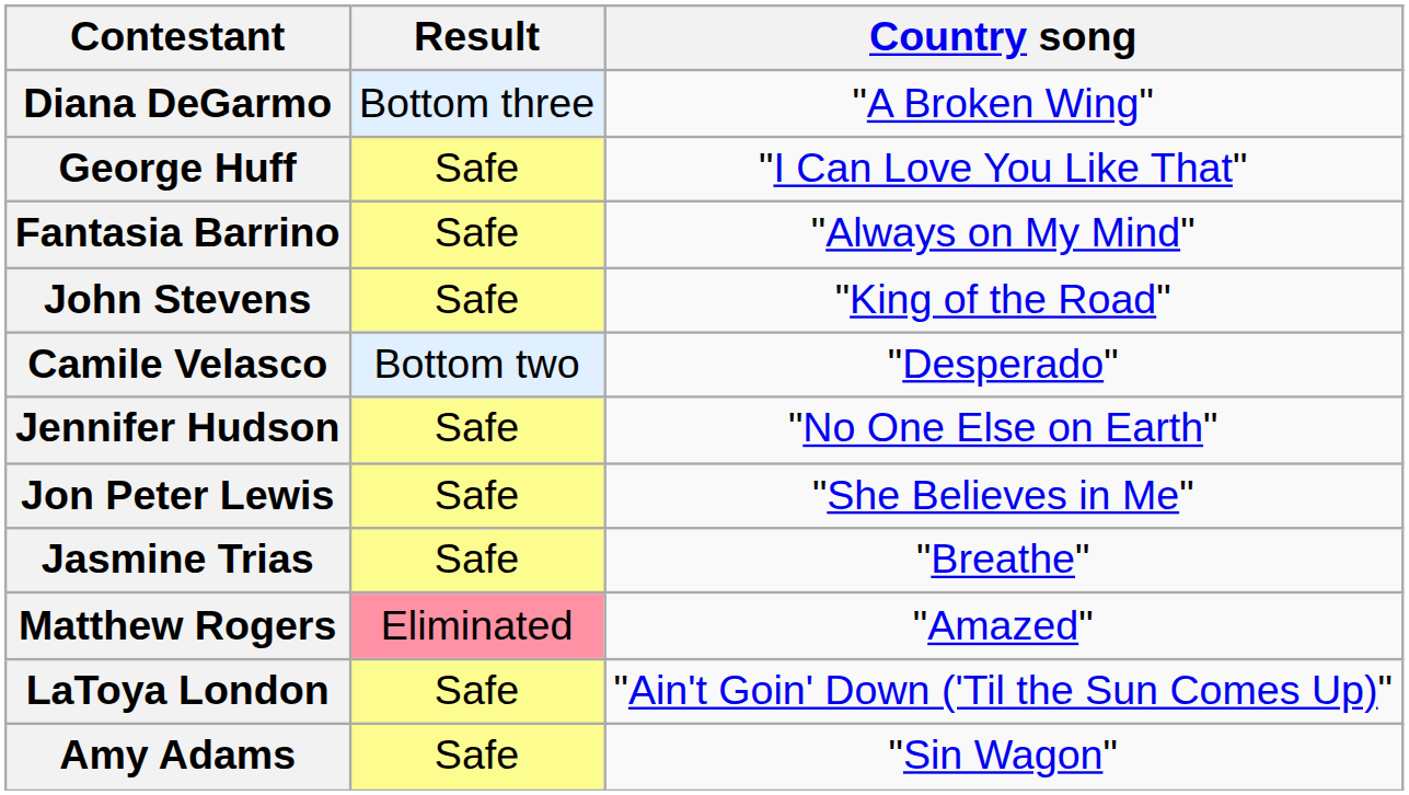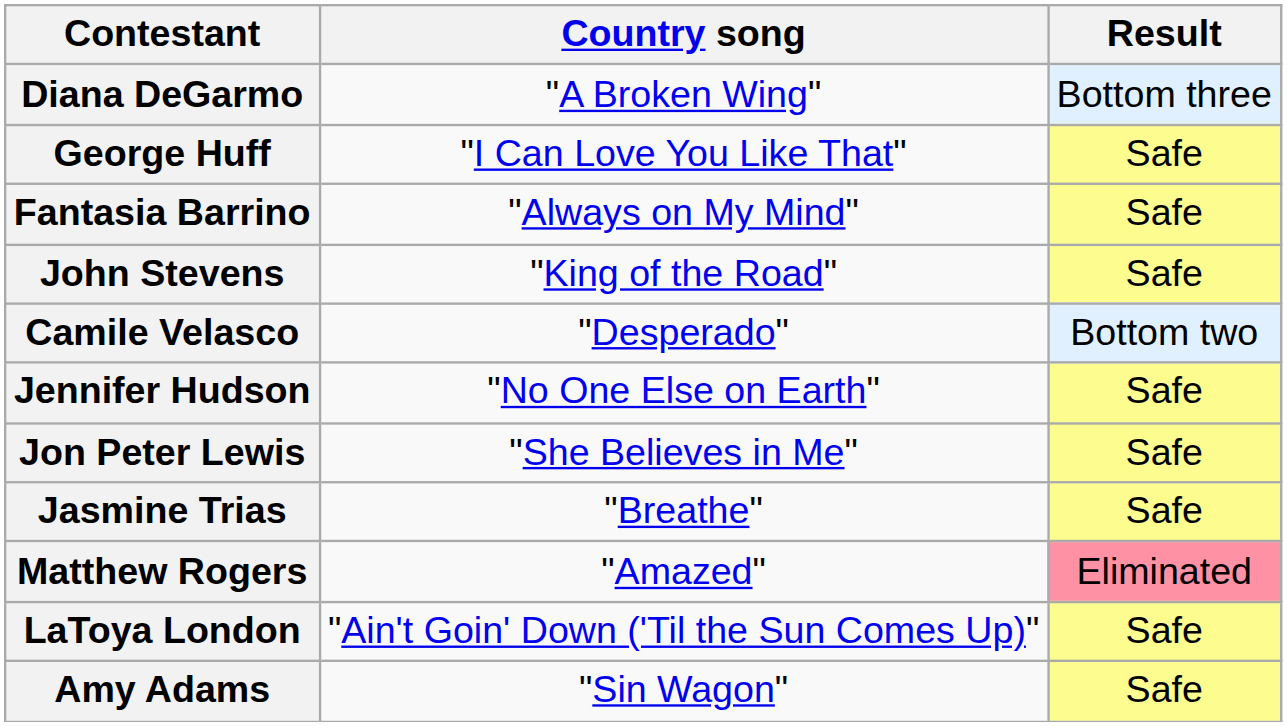columns swapped: Country song <-> Result
